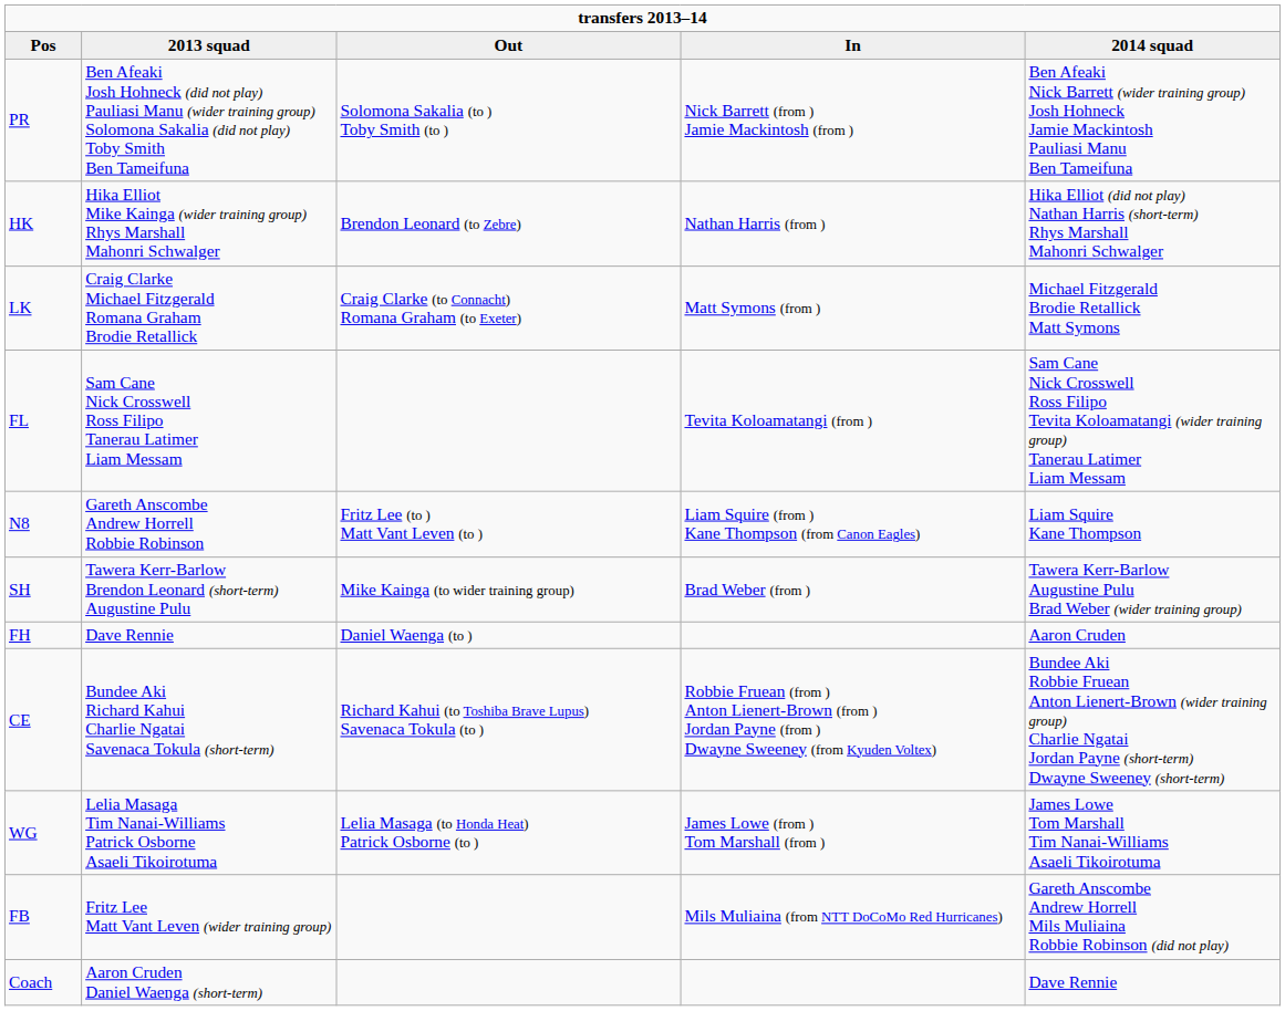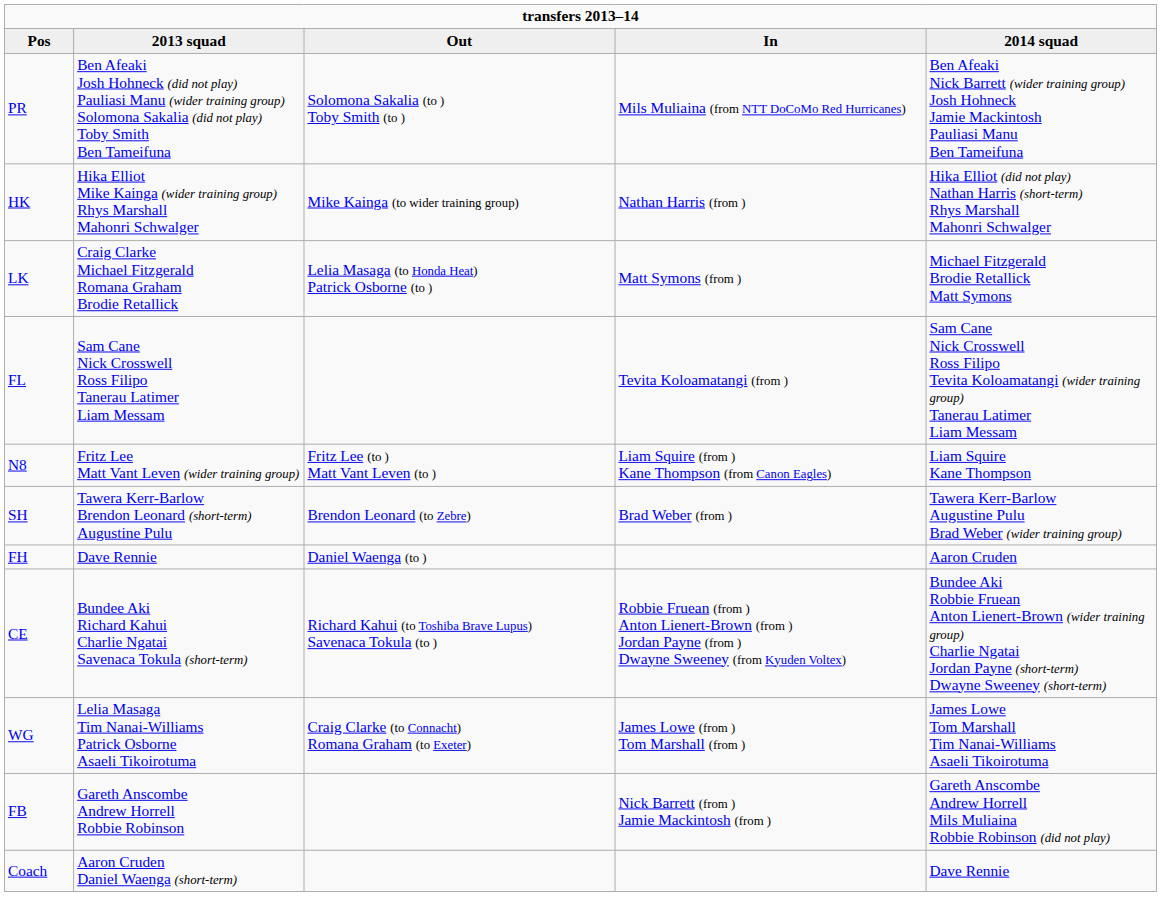PR | In: Nick Barrett (from ) Jamie Mackintosh (from ) -> Mils Muliaina (from NTT DoCoMo Red Hurricanes)
HK | Out: Brendon Leonard (to Zebre) -> Mike Kainga (to wider training group)
LK | Out: Craig Clarke (to Connacht) Romana Graham (to Exeter) -> Lelia Masaga (to Honda Heat) Patrick Osborne (to )
N8 | 2013 squad: Gareth Anscombe Andrew Horrell Robbie Robinson -> Fritz Lee Matt Vant Leven (wider training group)
SH | Out: Mike Kainga (to wider training group) -> Brendon Leonard (to Zebre)
WG | Out: Lelia Masaga (to Honda Heat) Patrick Osborne (to ) -> Craig Clarke (to Connacht) Romana Graham (to Exeter)
FB | 2013 squad: Fritz Lee Matt Vant Leven (wider training group) -> Gareth Anscombe Andrew Horrell Robbie Robinson
FB | In: Mils Muliaina (from NTT DoCoMo Red Hurricanes) -> Nick Barrett (from ) Jamie Mackintosh (from )
